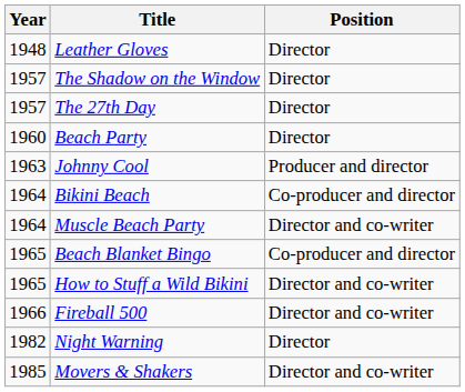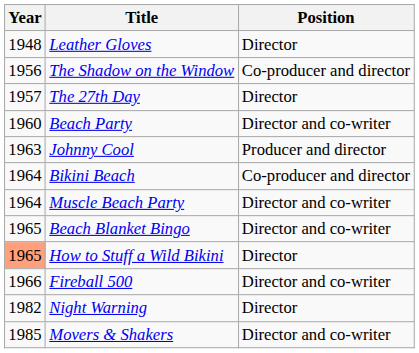The Shadow on the Window | Year: 1957 -> 1956
The Shadow on the Window | Position: Director -> Co-producer and director
Beach Party | Position: Director -> Director and co-writer
Beach Blanket Bingo | Position: Co-producer and director -> Director and co-writer
How to Stuff a Wild Bikini | Year: no background -> lightsalmon background
How to Stuff a Wild Bikini | Position: Director and co-writer -> Director
